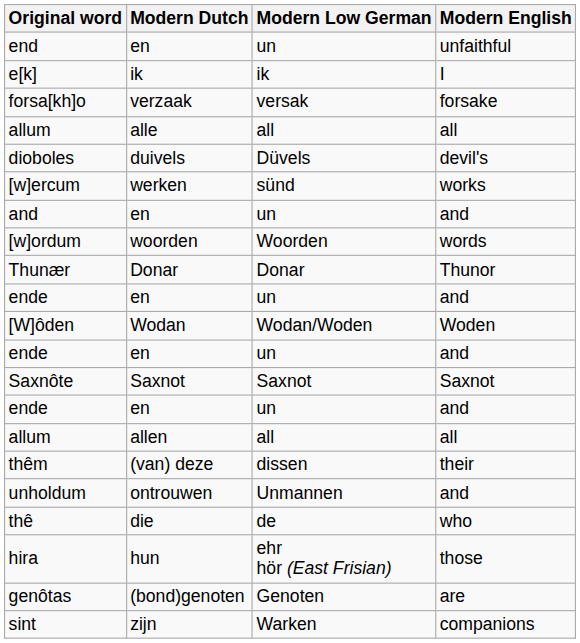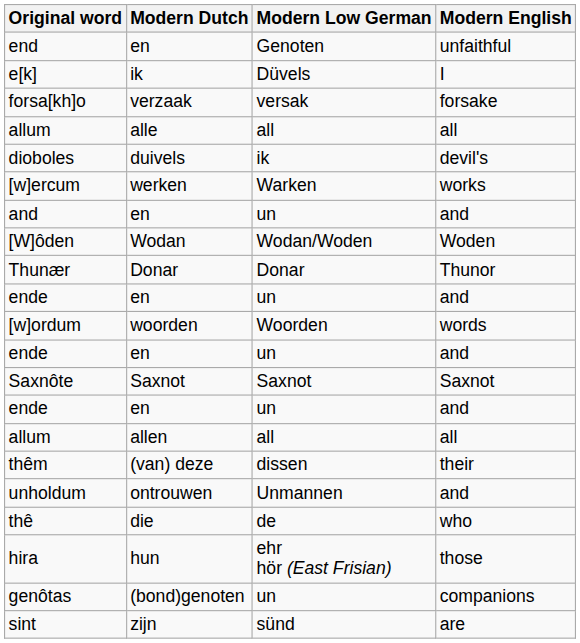end | Modern Low German: un -> Genoten
e[k] | Modern Low German: ik -> Düvels
dioboles | Modern Low German: Düvels -> ik
[w]ercum | Modern Low German: sünd -> Warken
rows swapped: [w]ordum <-> [W]ôden
genôtas | Modern Low German: Genoten -> un
genôtas | Modern English: are -> companions
sint | Modern Low German: Warken -> sünd
sint | Modern English: companions -> are
